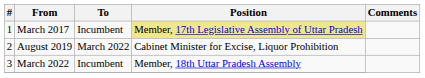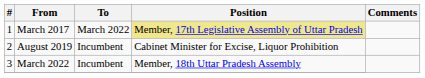March 2017 | To: Incumbent -> March 2022
August 2019 | To: March 2022 -> Incumbent
